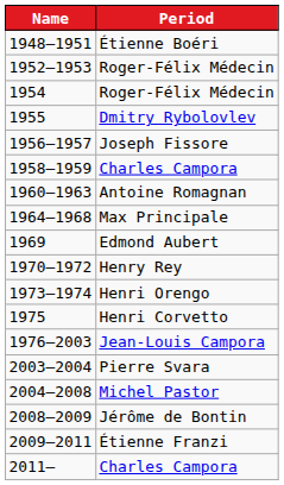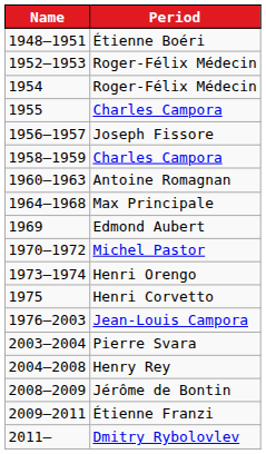1955 | Period: Dmitry Rybolovlev -> Charles Campora
1970–1972 | Period: Henry Rey -> Michel Pastor
2004–2008 | Period: Michel Pastor -> Henry Rey
2011– | Period: Charles Campora -> Dmitry Rybolovlev
